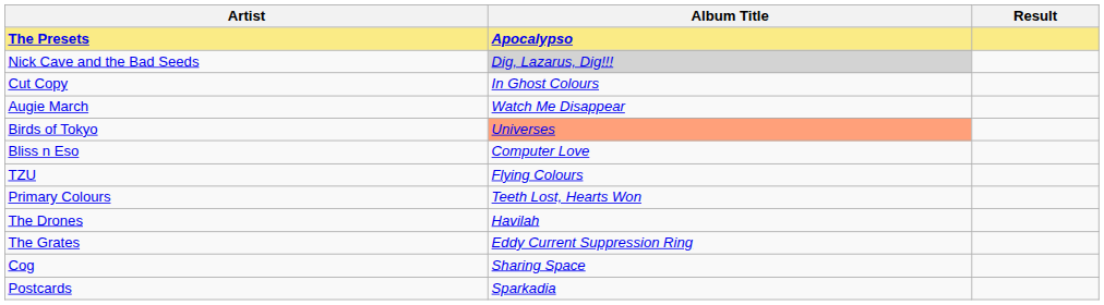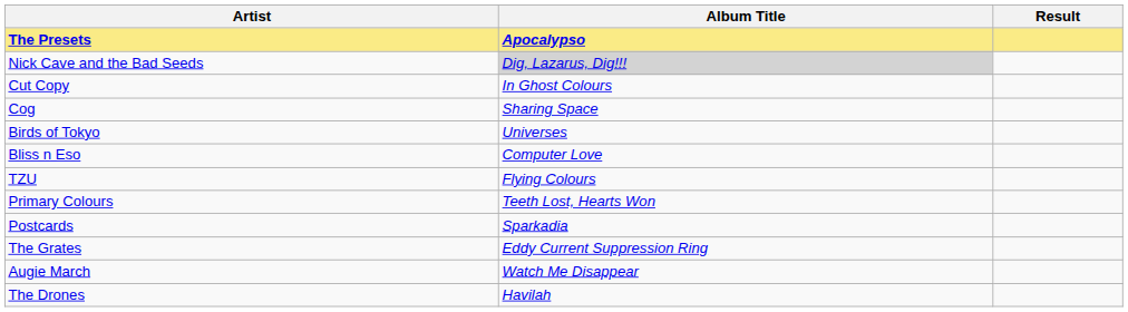rows swapped: Cog <-> Augie March
Birds of Tokyo | Album Title: lightsalmon background -> no background
rows swapped: Postcards <-> The Drones
